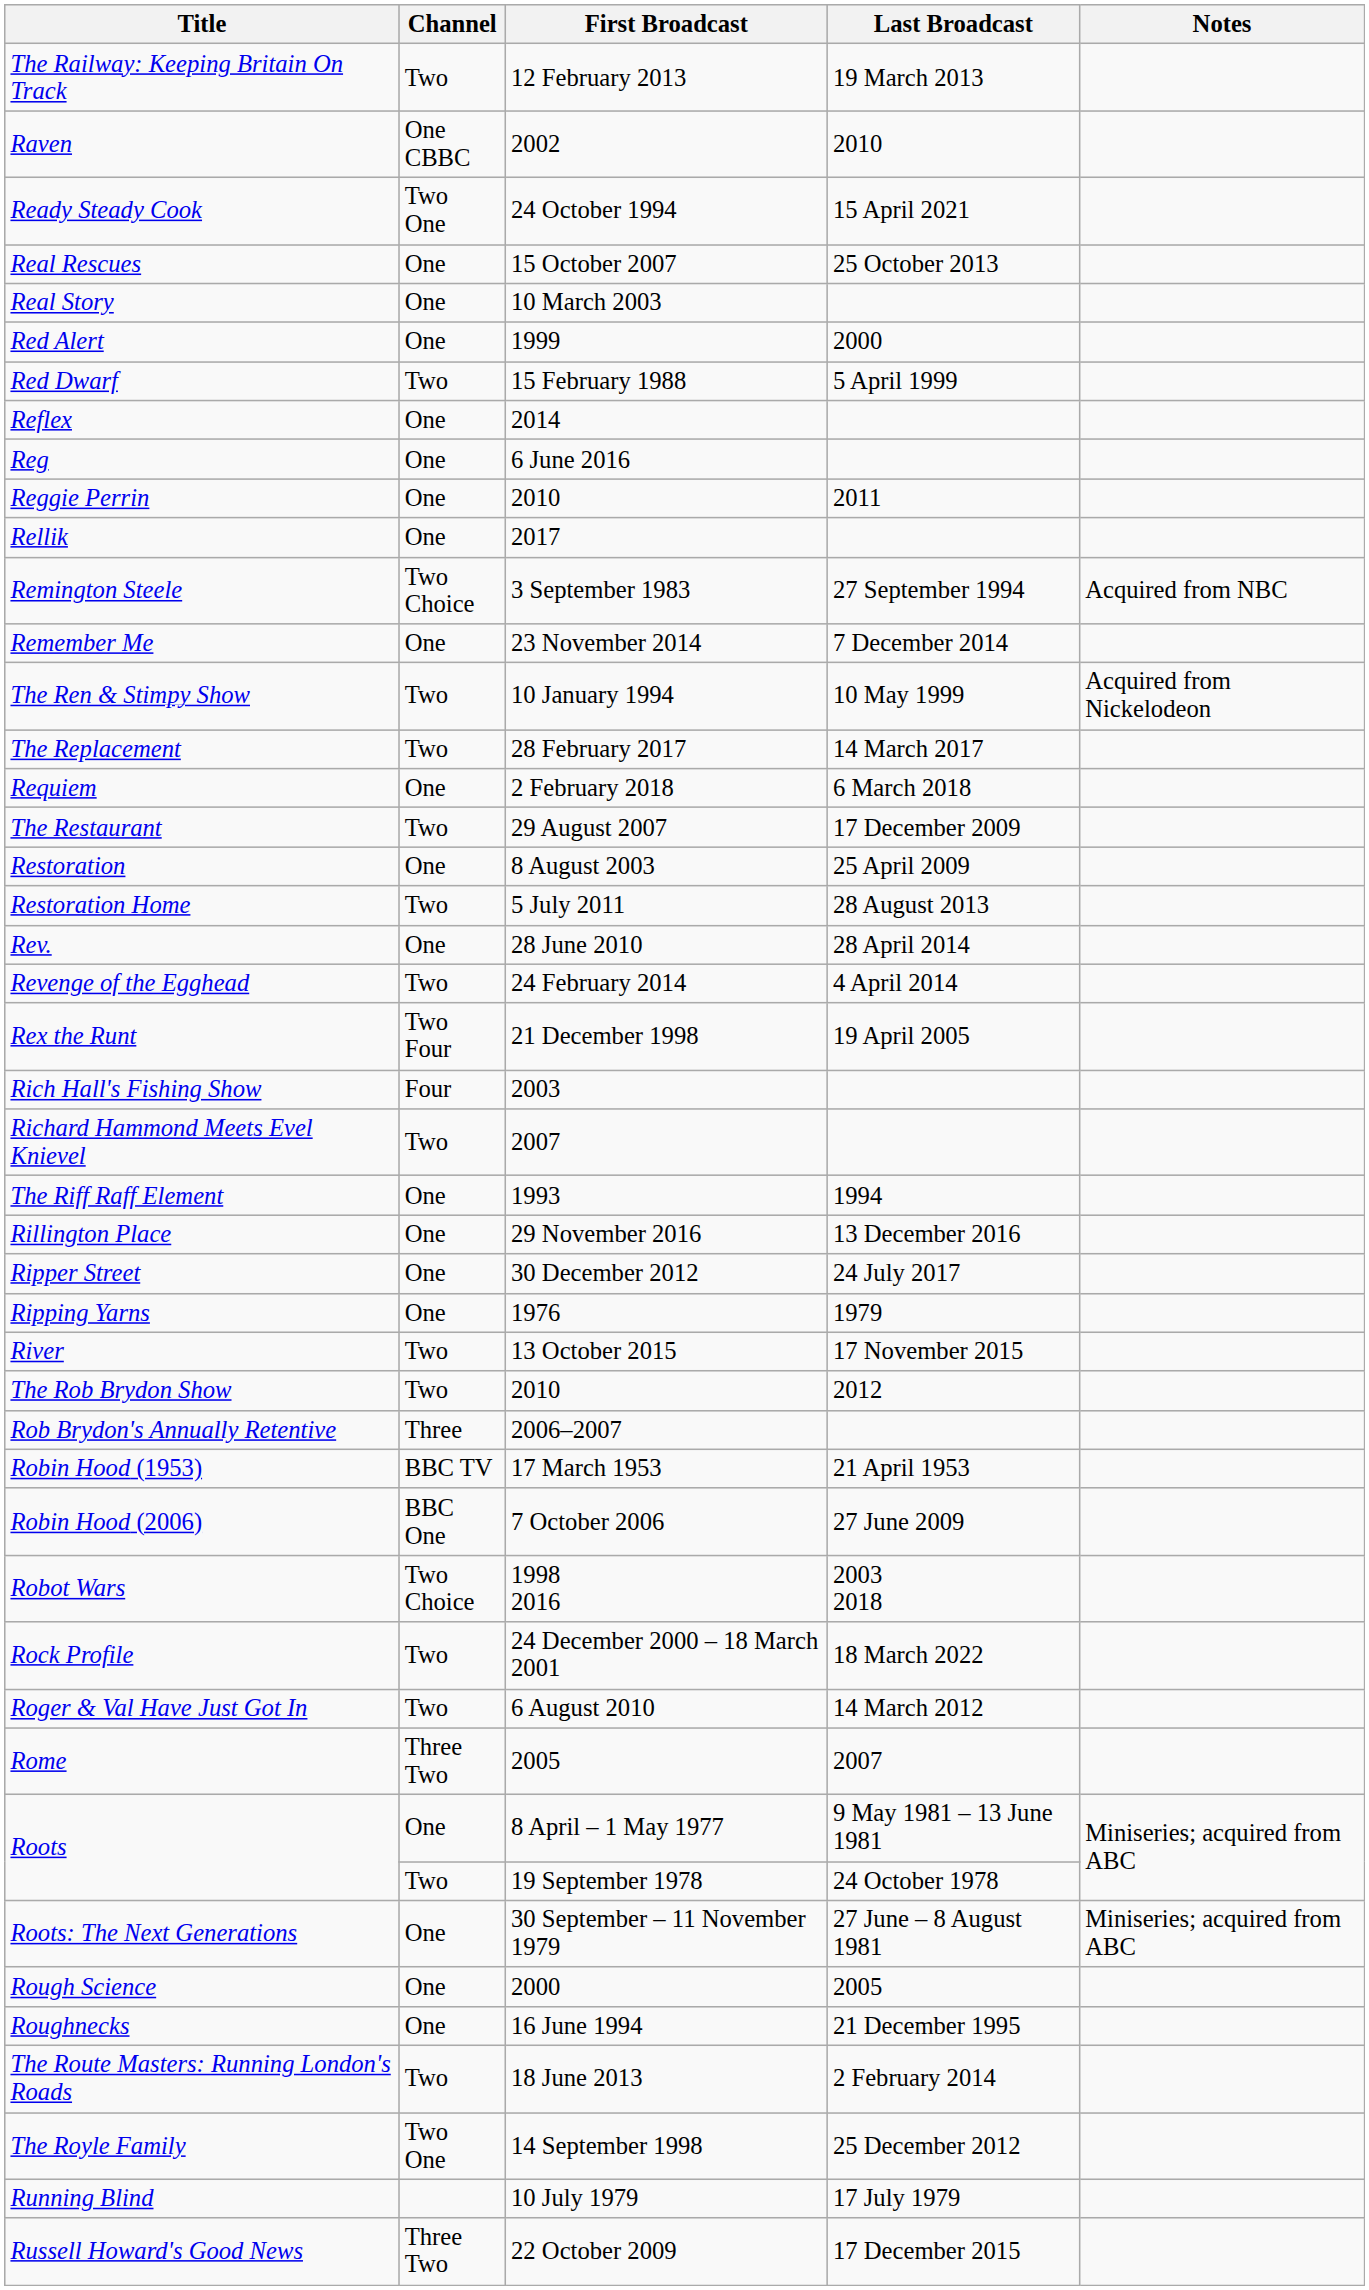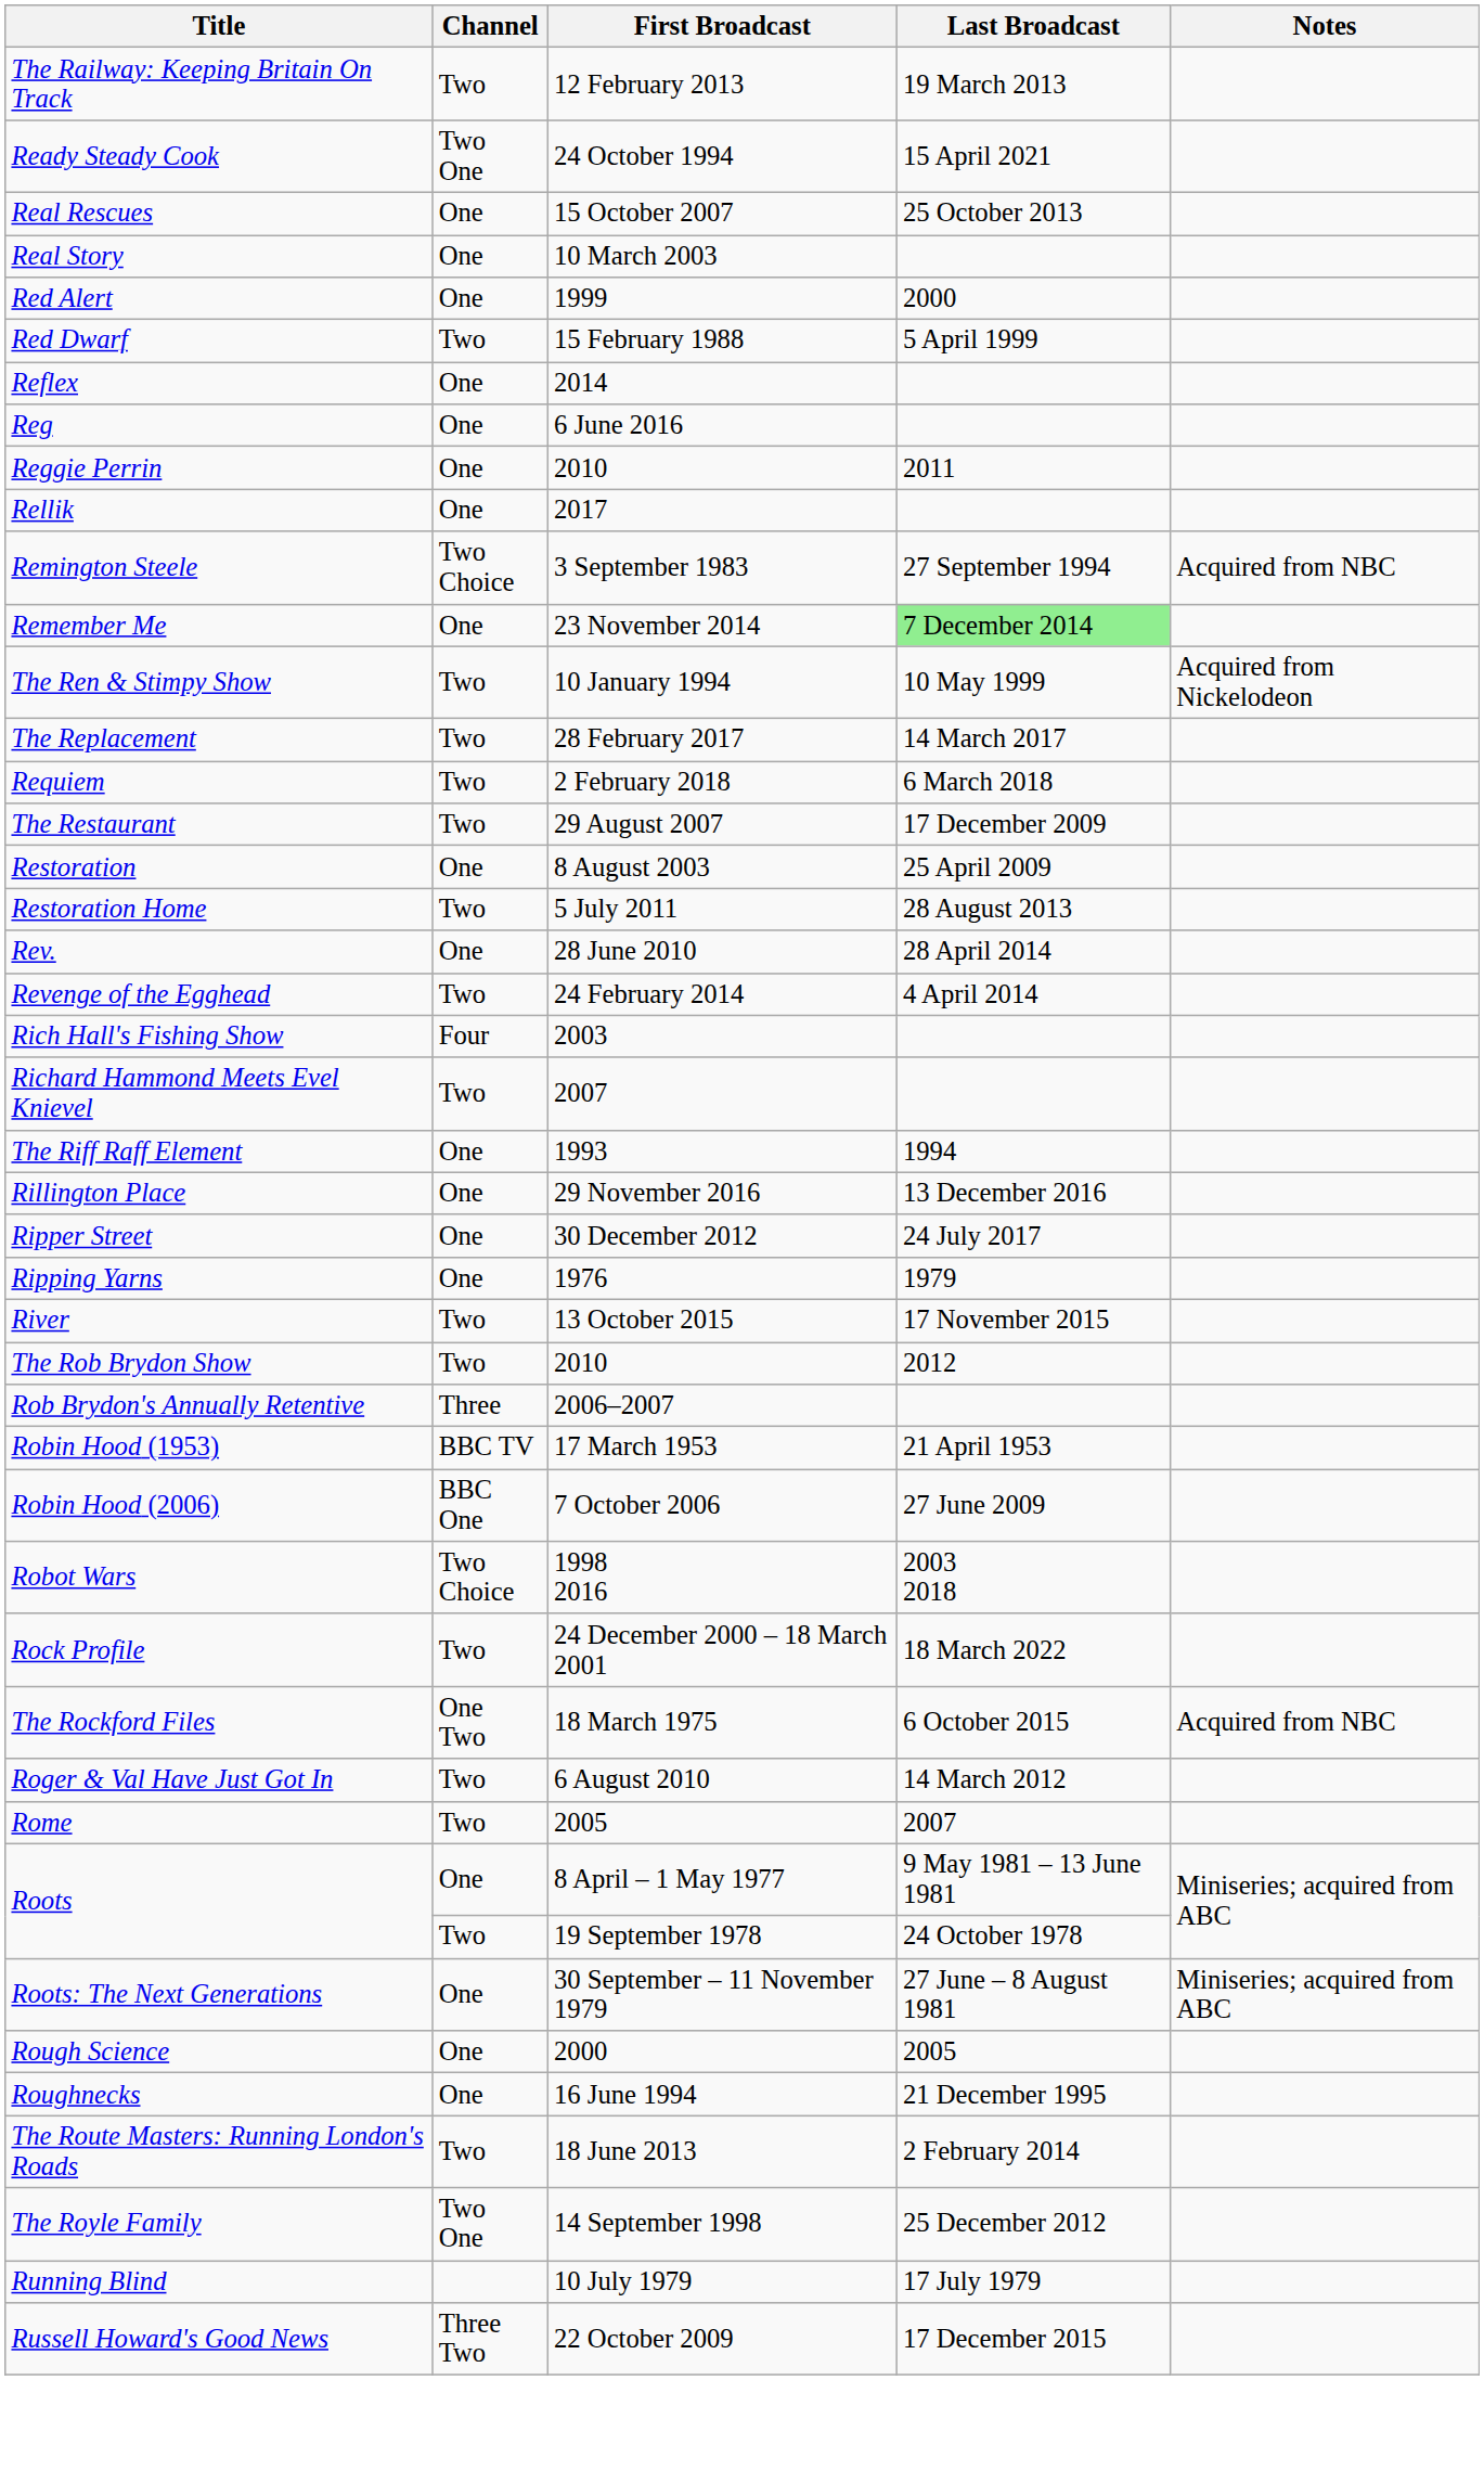- row: Raven | One CBBC | 2002 | 2010
Remember Me | Last Broadcast: no background -> lightgreen background
Requiem | Channel: One -> Two
- row: Rex the Runt | Two Four | 21 December 1998 | 19 April 2005
+ row: The Rockford Files | One Two | 18 March 1975 | 6 October 2015 | Acquired from NBC
Rome | Channel: Three Two -> Two
